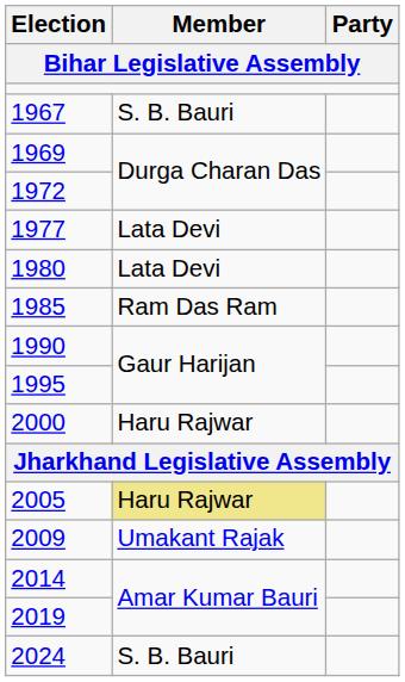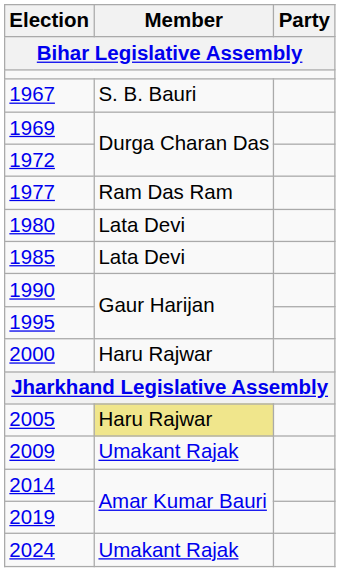1977 | Member: Lata Devi -> Ram Das Ram
1985 | Member: Ram Das Ram -> Lata Devi
2024 | Member: S. B. Bauri -> Umakant Rajak
